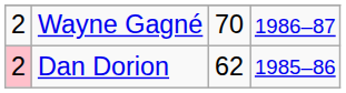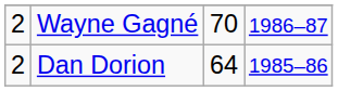Dan Dorion | column 1: pink background -> no background
Dan Dorion | column 3: 62 -> 64
